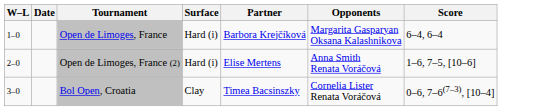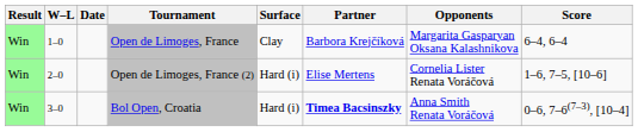+ column: Result | Win | Win | Win
Open de Limoges, France | Surface: Hard (i) -> Clay
Open de Limoges, France (2) | Opponents: Anna Smith Renata Voráčová -> Cornelia Lister Renata Voráčová
Bol Open, Croatia | Surface: Clay -> Hard (i)
Bol Open, Croatia | Partner: normal -> bold
Bol Open, Croatia | Opponents: Cornelia Lister Renata Voráčová -> Anna Smith Renata Voráčová
